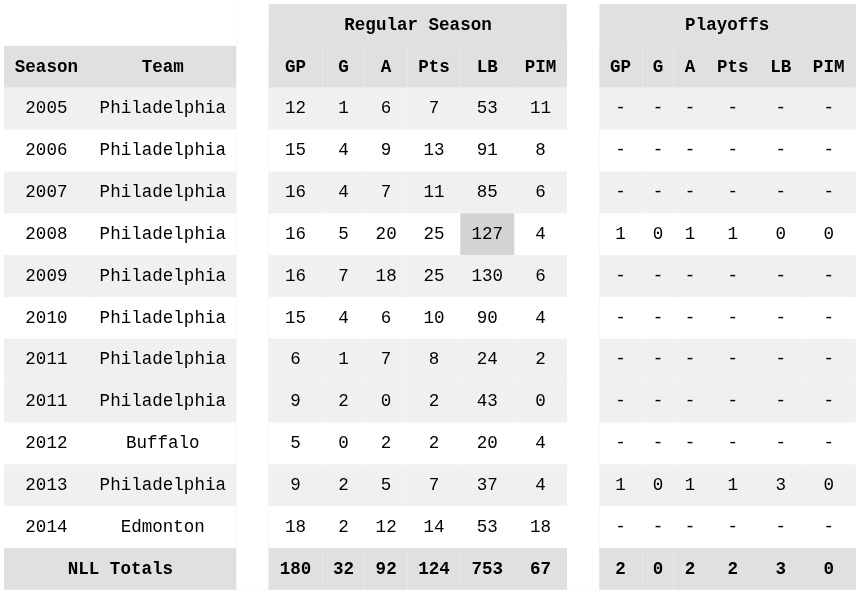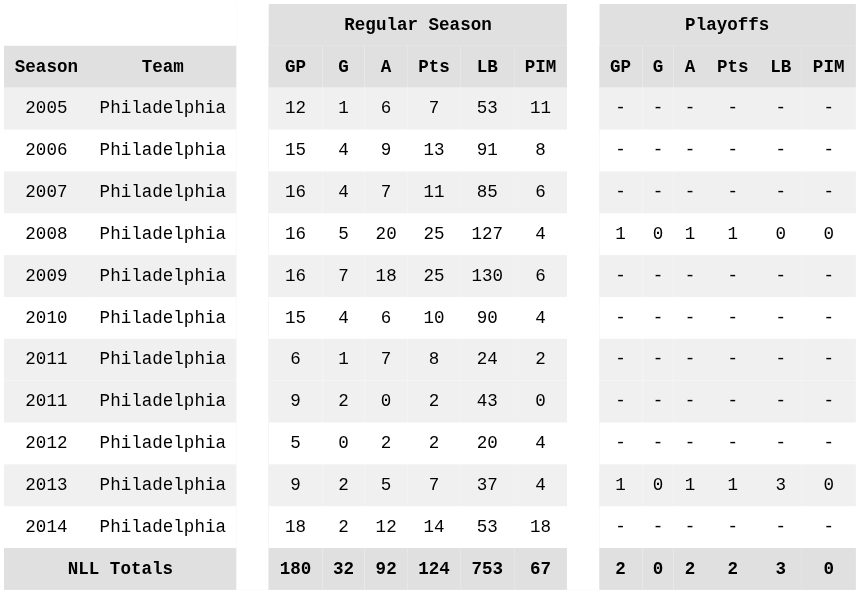2008 | Regular Season / LB: lightgrey background -> no background
2012 | Team: Buffalo -> Philadelphia
2014 | Team: Edmonton -> Philadelphia
